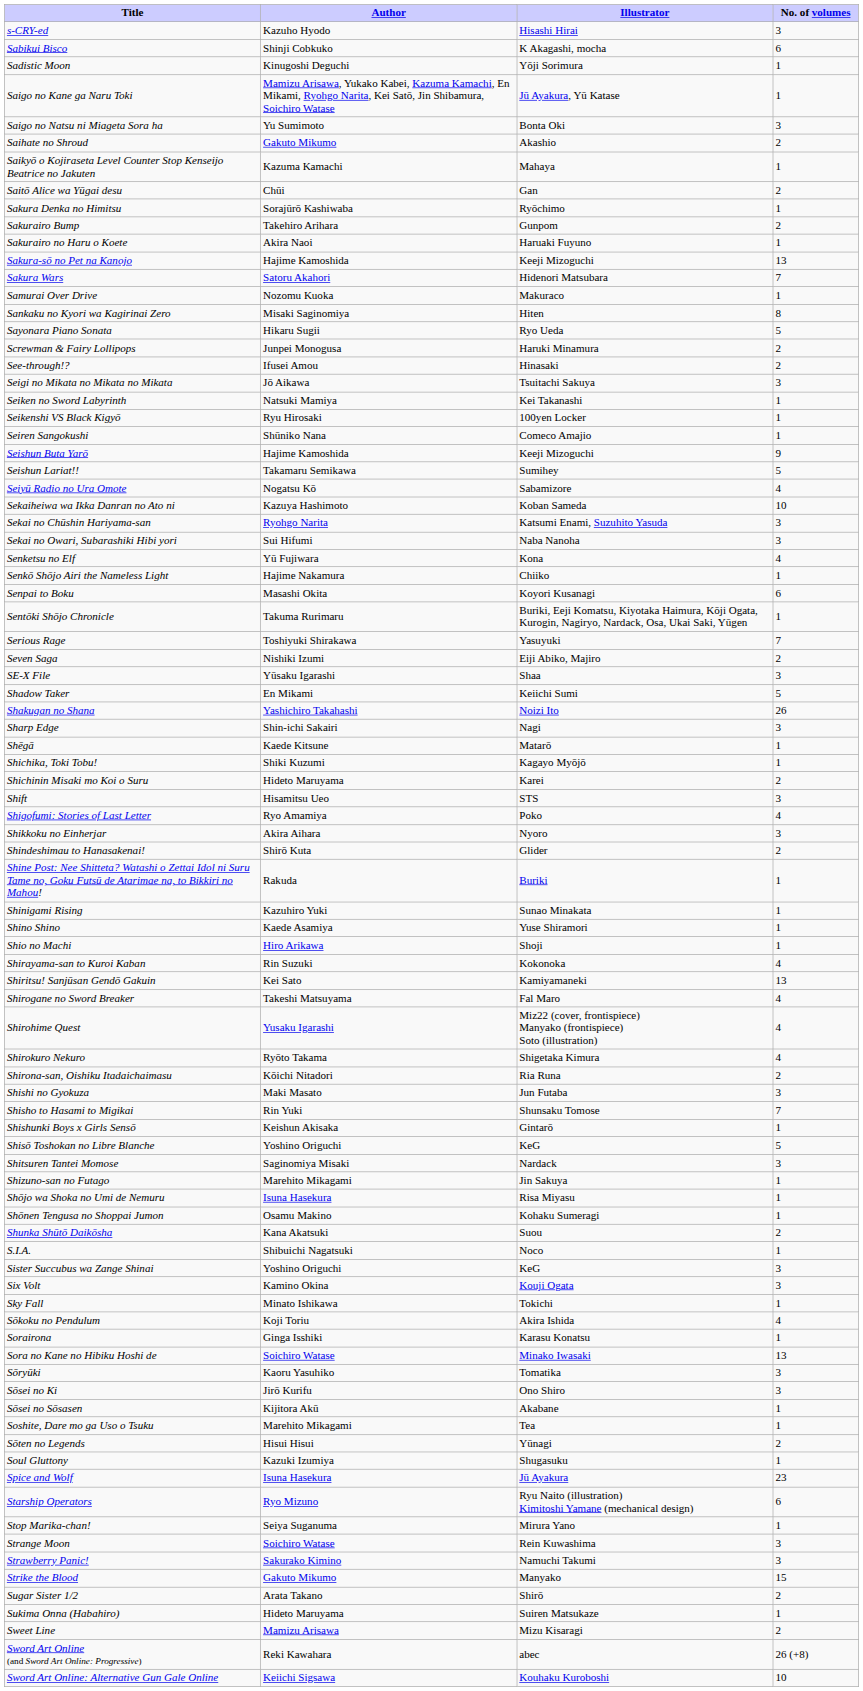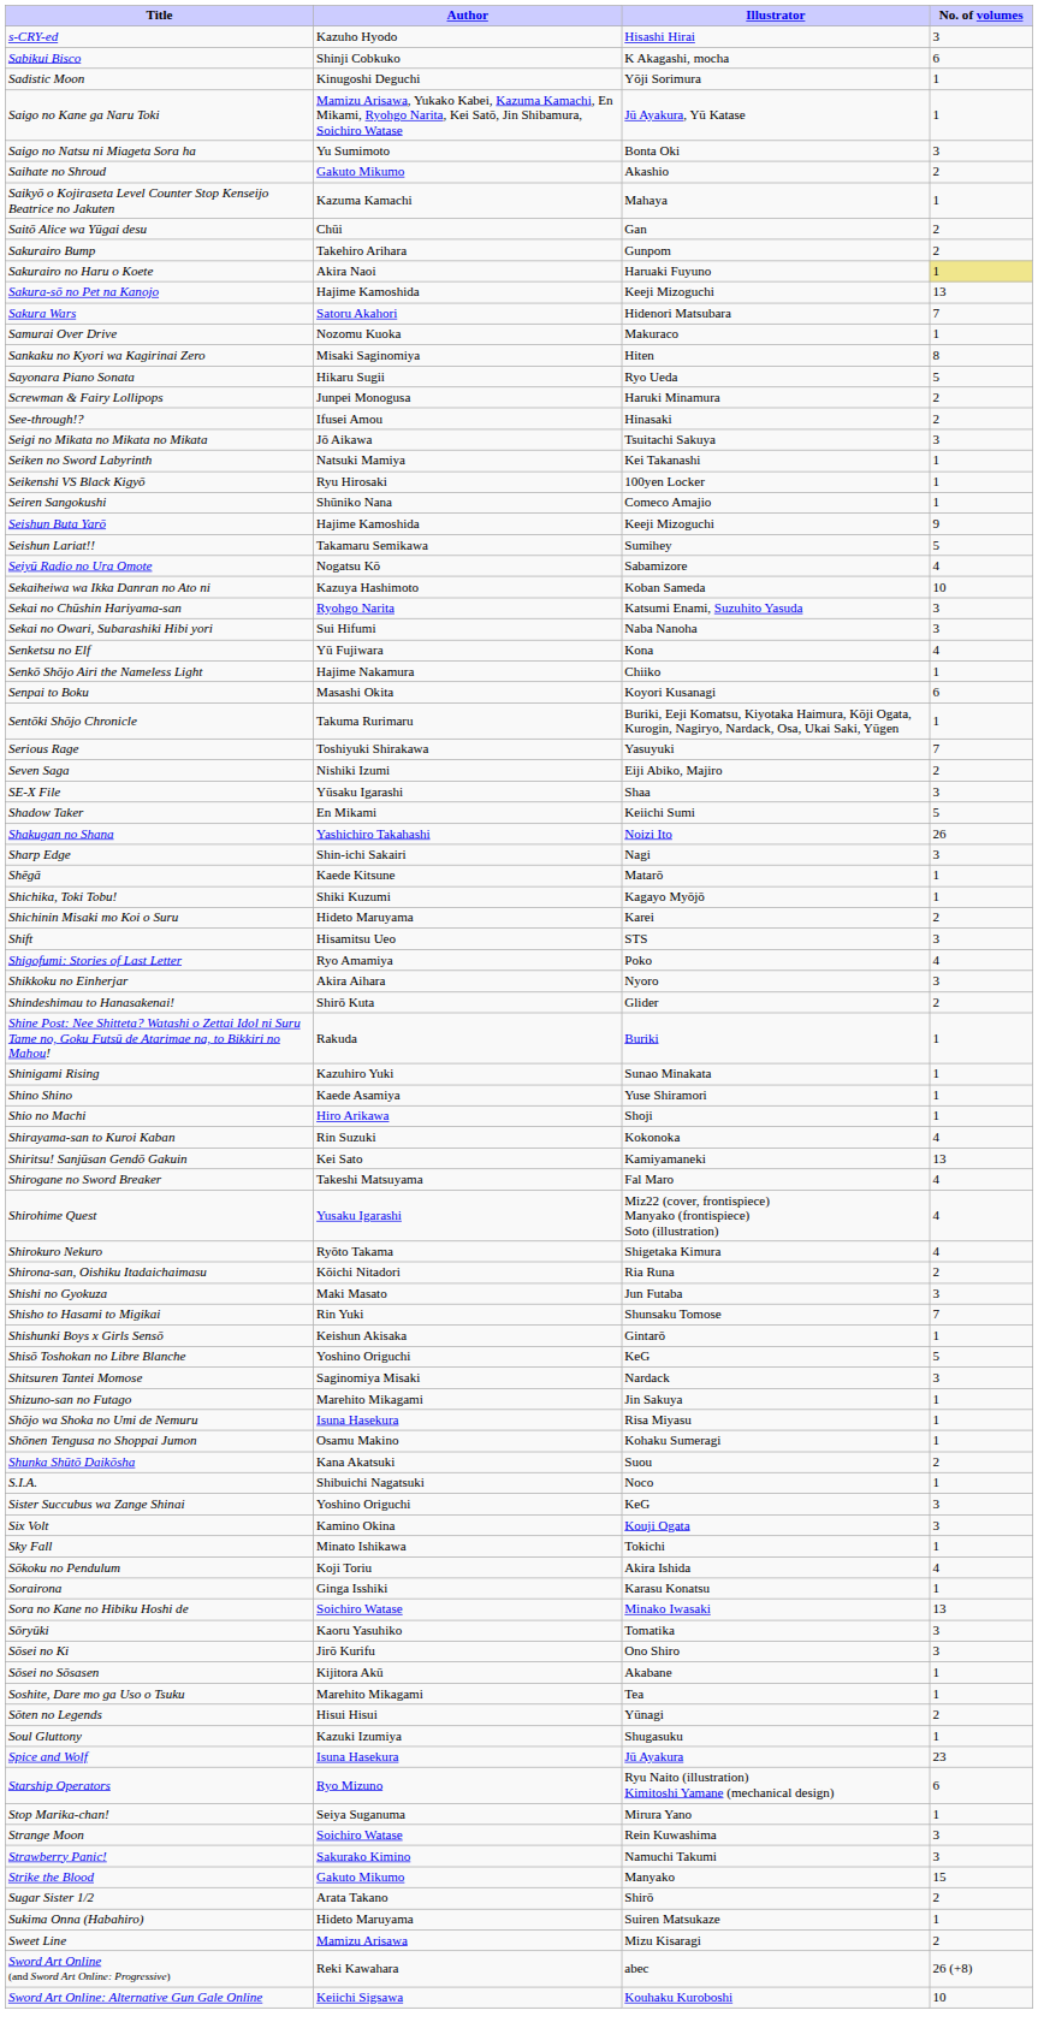- row: Sakura Denka no Himitsu | Sorajūrō Kashiwaba | Ryōchimo | 1
Sakurairo no Haru o Koete | No. of volumes: no background -> khaki background
